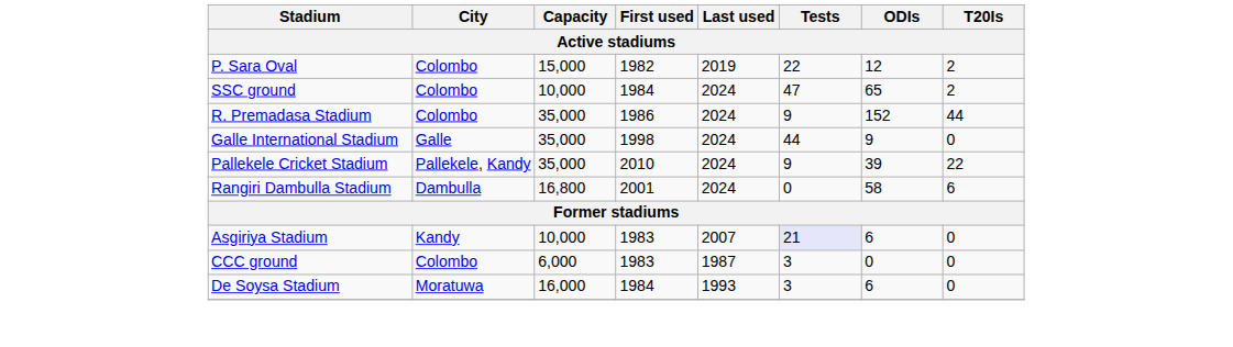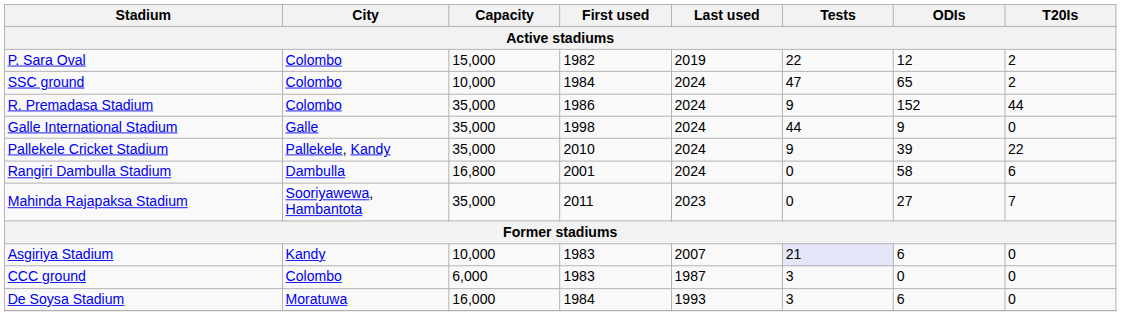+ row: Mahinda Rajapaksa Stadium | Sooriyawewa, Hambantota | 35,000 | 2011 | 2023 | 0 | 27 | 7
